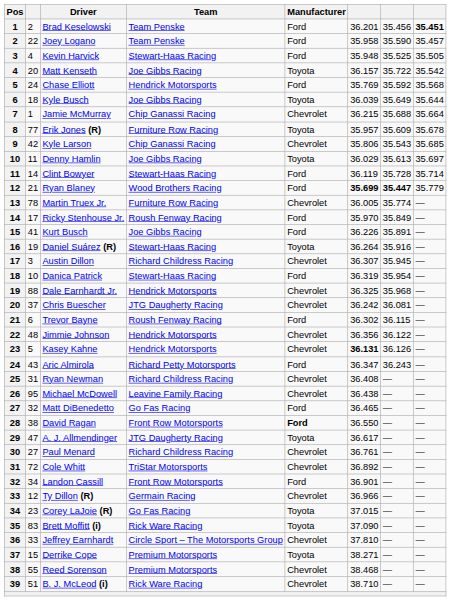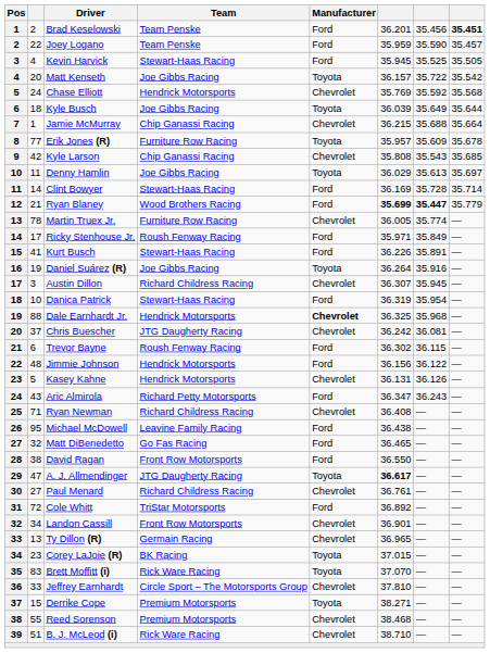Joey Logano | column 6: 35.958 -> 35.959
Kevin Harvick | column 6: 35.948 -> 35.945
Chase Elliott | Manufacturer: Ford -> Chevrolet
Kyle Larson | column 6: 35.806 -> 35.808
Clint Bowyer | column 6: 36.119 -> 36.169
Ricky Stenhouse Jr. | column 6: 35.970 -> 35.971
Kurt Busch | Team: Joe Gibbs Racing -> Stewart-Haas Racing
Daniel Suárez (R) | Team: Stewart-Haas Racing -> Joe Gibbs Racing
Dale Earnhardt Jr. | Manufacturer: normal -> bold
Jimmie Johnson | Manufacturer: Chevrolet -> Ford
Jimmie Johnson | column 6: 36.356 -> 36.156
Kasey Kahne | column 6: bold -> normal
Ryan Newman | column 2: 31 -> 71
Michael McDowell | Manufacturer: Chevrolet -> Ford
David Ragan | Manufacturer: bold -> normal
A. J. Allmendinger | column 6: normal -> bold
Cole Whitt | Manufacturer: Chevrolet -> Ford
Landon Cassill | Manufacturer: Ford -> Chevrolet
Ty Dillon (R) | column 2: 12 -> 13
Ty Dillon (R) | column 6: 36.966 -> 36.965
Corey LaJoie (R) | Team: Go Fas Racing -> BK Racing
Brett Moffitt (i) | column 6: 37.090 -> 37.070
